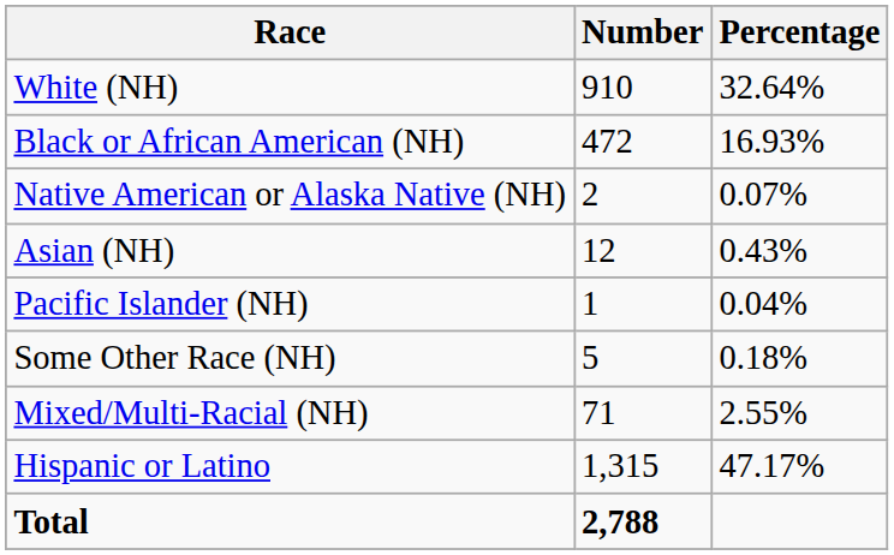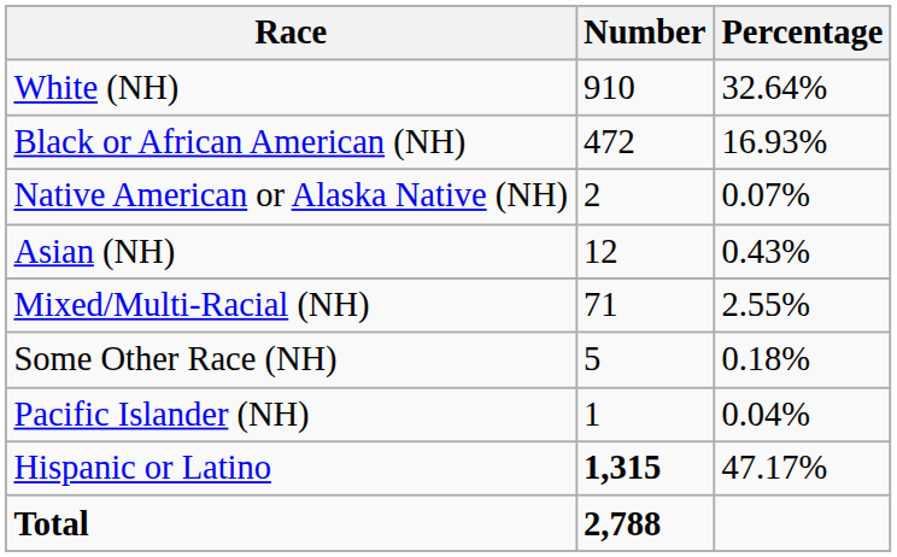rows swapped: Pacific Islander (NH) <-> Mixed/Multi-Racial (NH)
Hispanic or Latino | Number: normal -> bold
